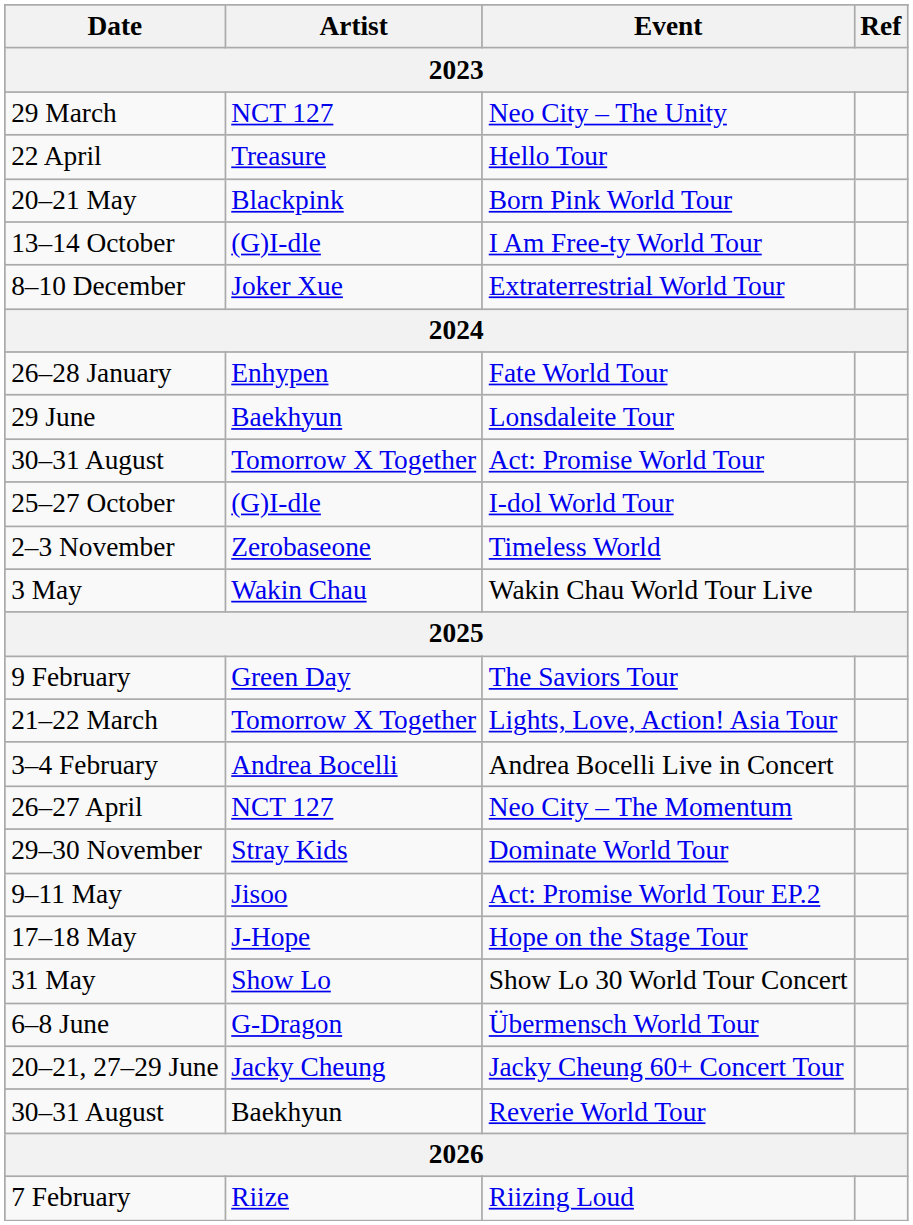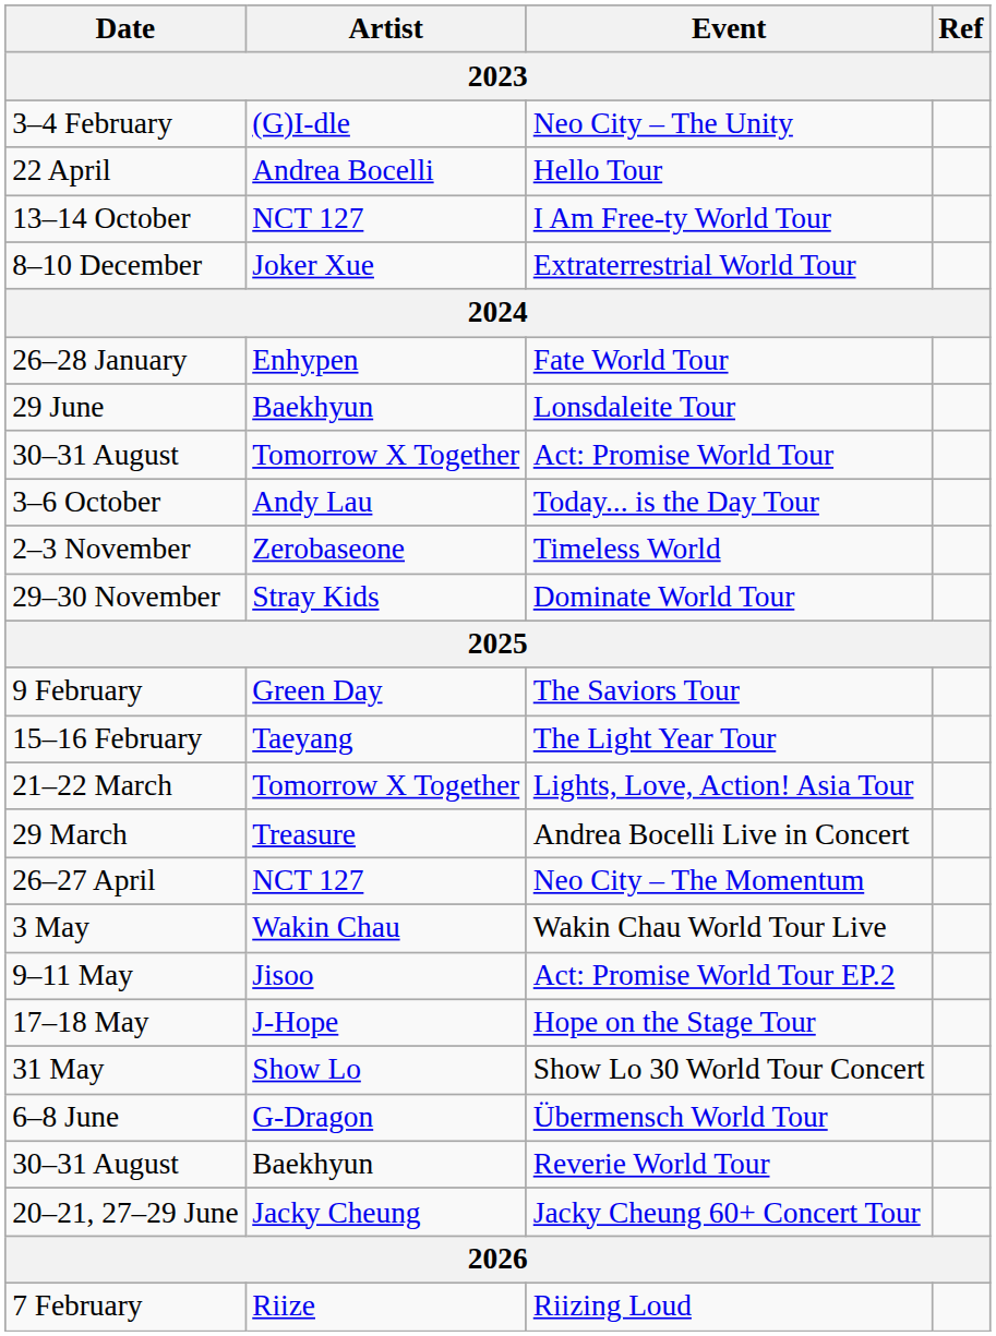Neo City – The Unity | Date: 29 March -> 3–4 February
Neo City – The Unity | Artist: NCT 127 -> (G)I-dle
Hello Tour | Artist: Treasure -> Andrea Bocelli
- row: 20–21 May | Blackpink | Born Pink World Tour
I Am Free-ty World Tour | Artist: (G)I-dle -> NCT 127
+ row: 3–6 October | Andy Lau | Today... is the Day Tour
- row: 25–27 October | (G)I-dle | I-dol World Tour
rows swapped: Dominate World Tour <-> Wakin Chau World Tour Live
+ row: 15–16 February | Taeyang | The Light Year Tour
Andrea Bocelli Live in Concert | Date: 3–4 February -> 29 March
Andrea Bocelli Live in Concert | Artist: Andrea Bocelli -> Treasure
rows swapped: Jacky Cheung 60+ Concert Tour <-> Reverie World Tour
